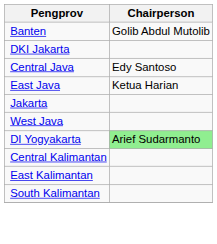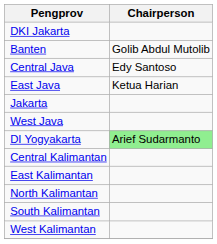rows swapped: DKI Jakarta <-> Banten
+ row: North Kalimantan
+ row: West Kalimantan
